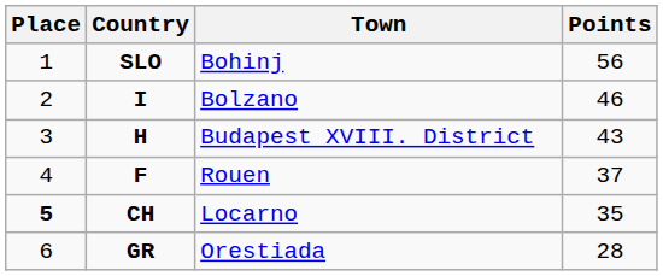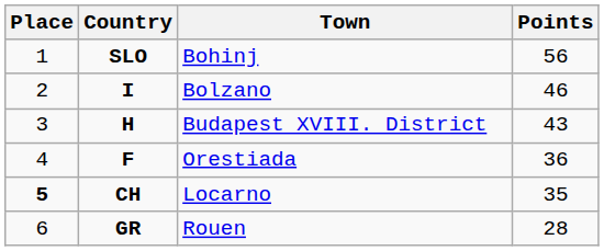F | Town: Rouen -> Orestiada
F | Points: 37 -> 36
GR | Town: Orestiada -> Rouen
